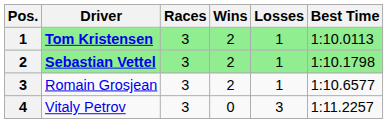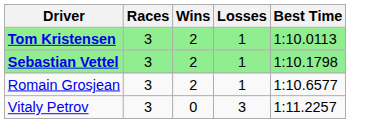- column: Pos. | 1 | 2 | 3 | 4
